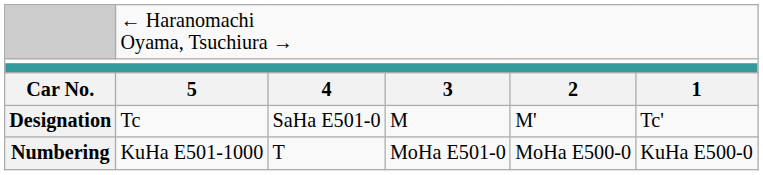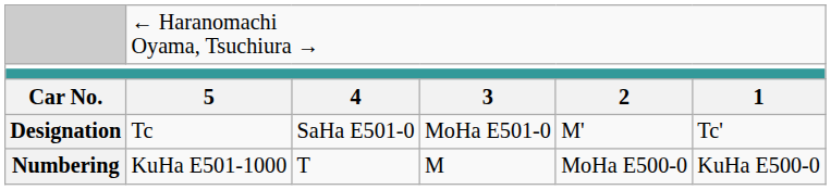Designation | column 4: M -> MoHa E501-0
Numbering | column 4: MoHa E501-0 -> M
